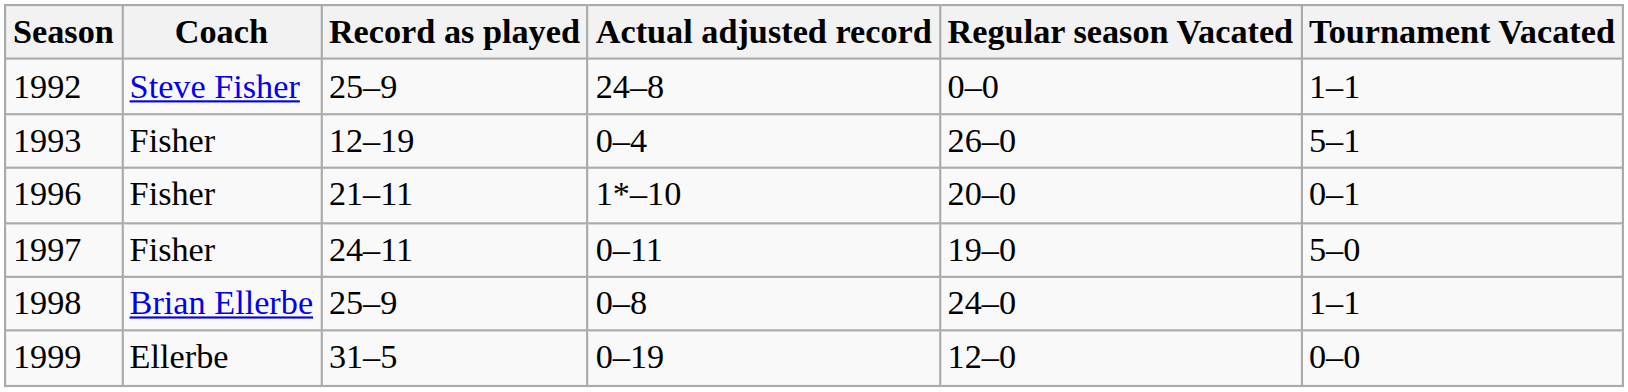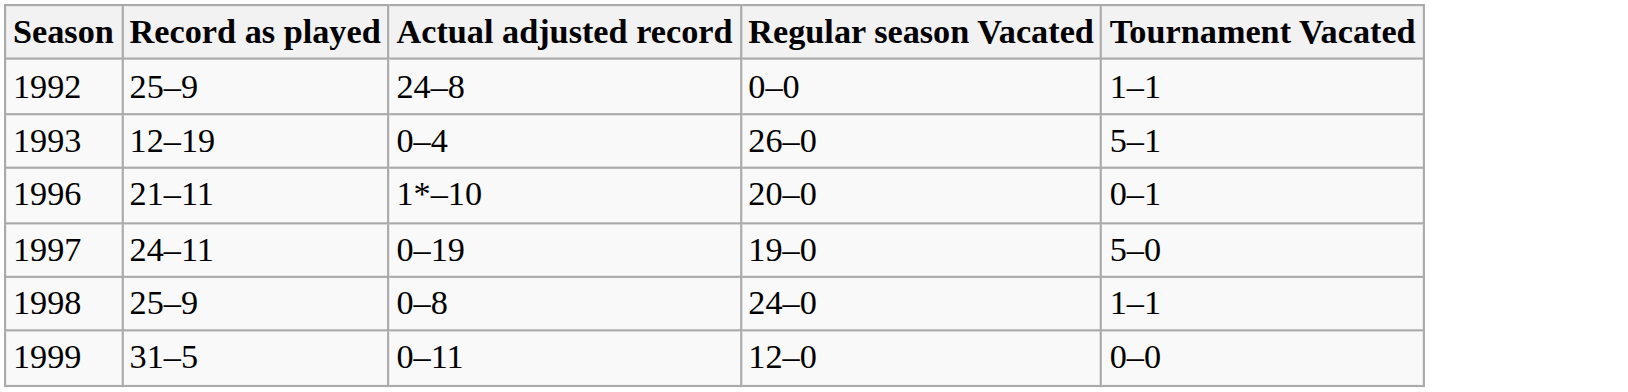- column: Coach | Steve Fisher | Fisher | Fisher | Fisher | Brian Ellerbe | Ellerbe
1997 | Actual adjusted record: 0–11 -> 0–19
1999 | Actual adjusted record: 0–19 -> 0–11
